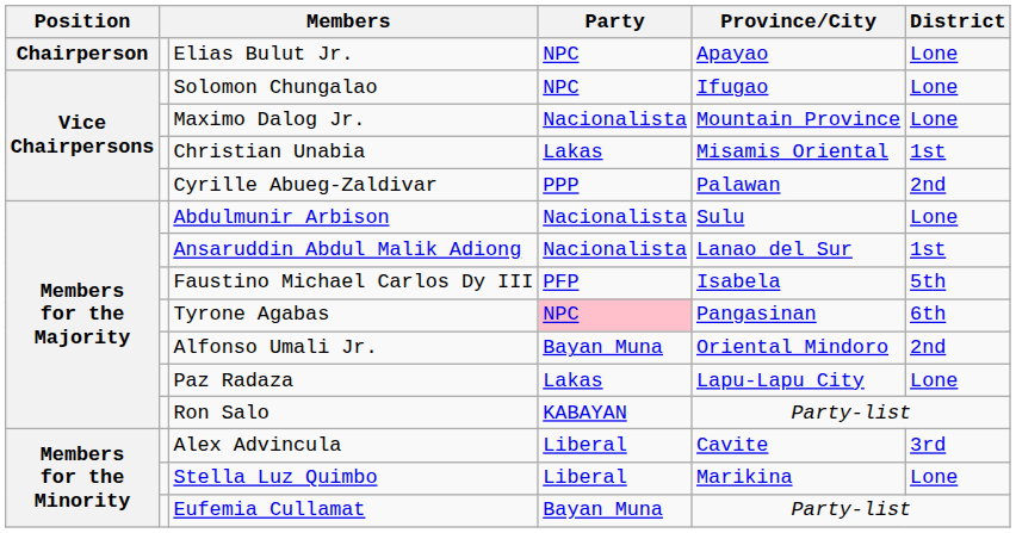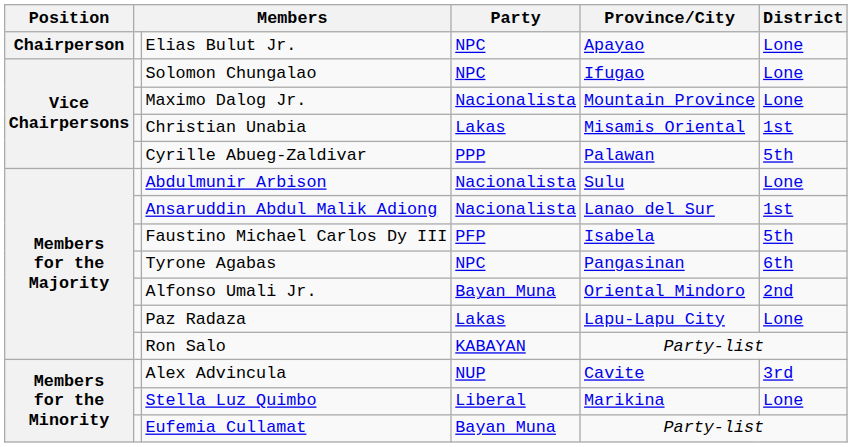Cyrille Abueg-Zaldivar | District: 2nd -> 5th
Tyrone Agabas | Party: pink background -> no background
Alex Advincula | Party: Liberal -> NUP
